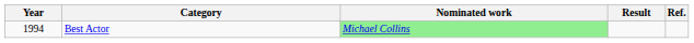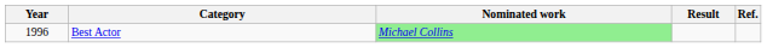Best Actor | Year: 1994 -> 1996
